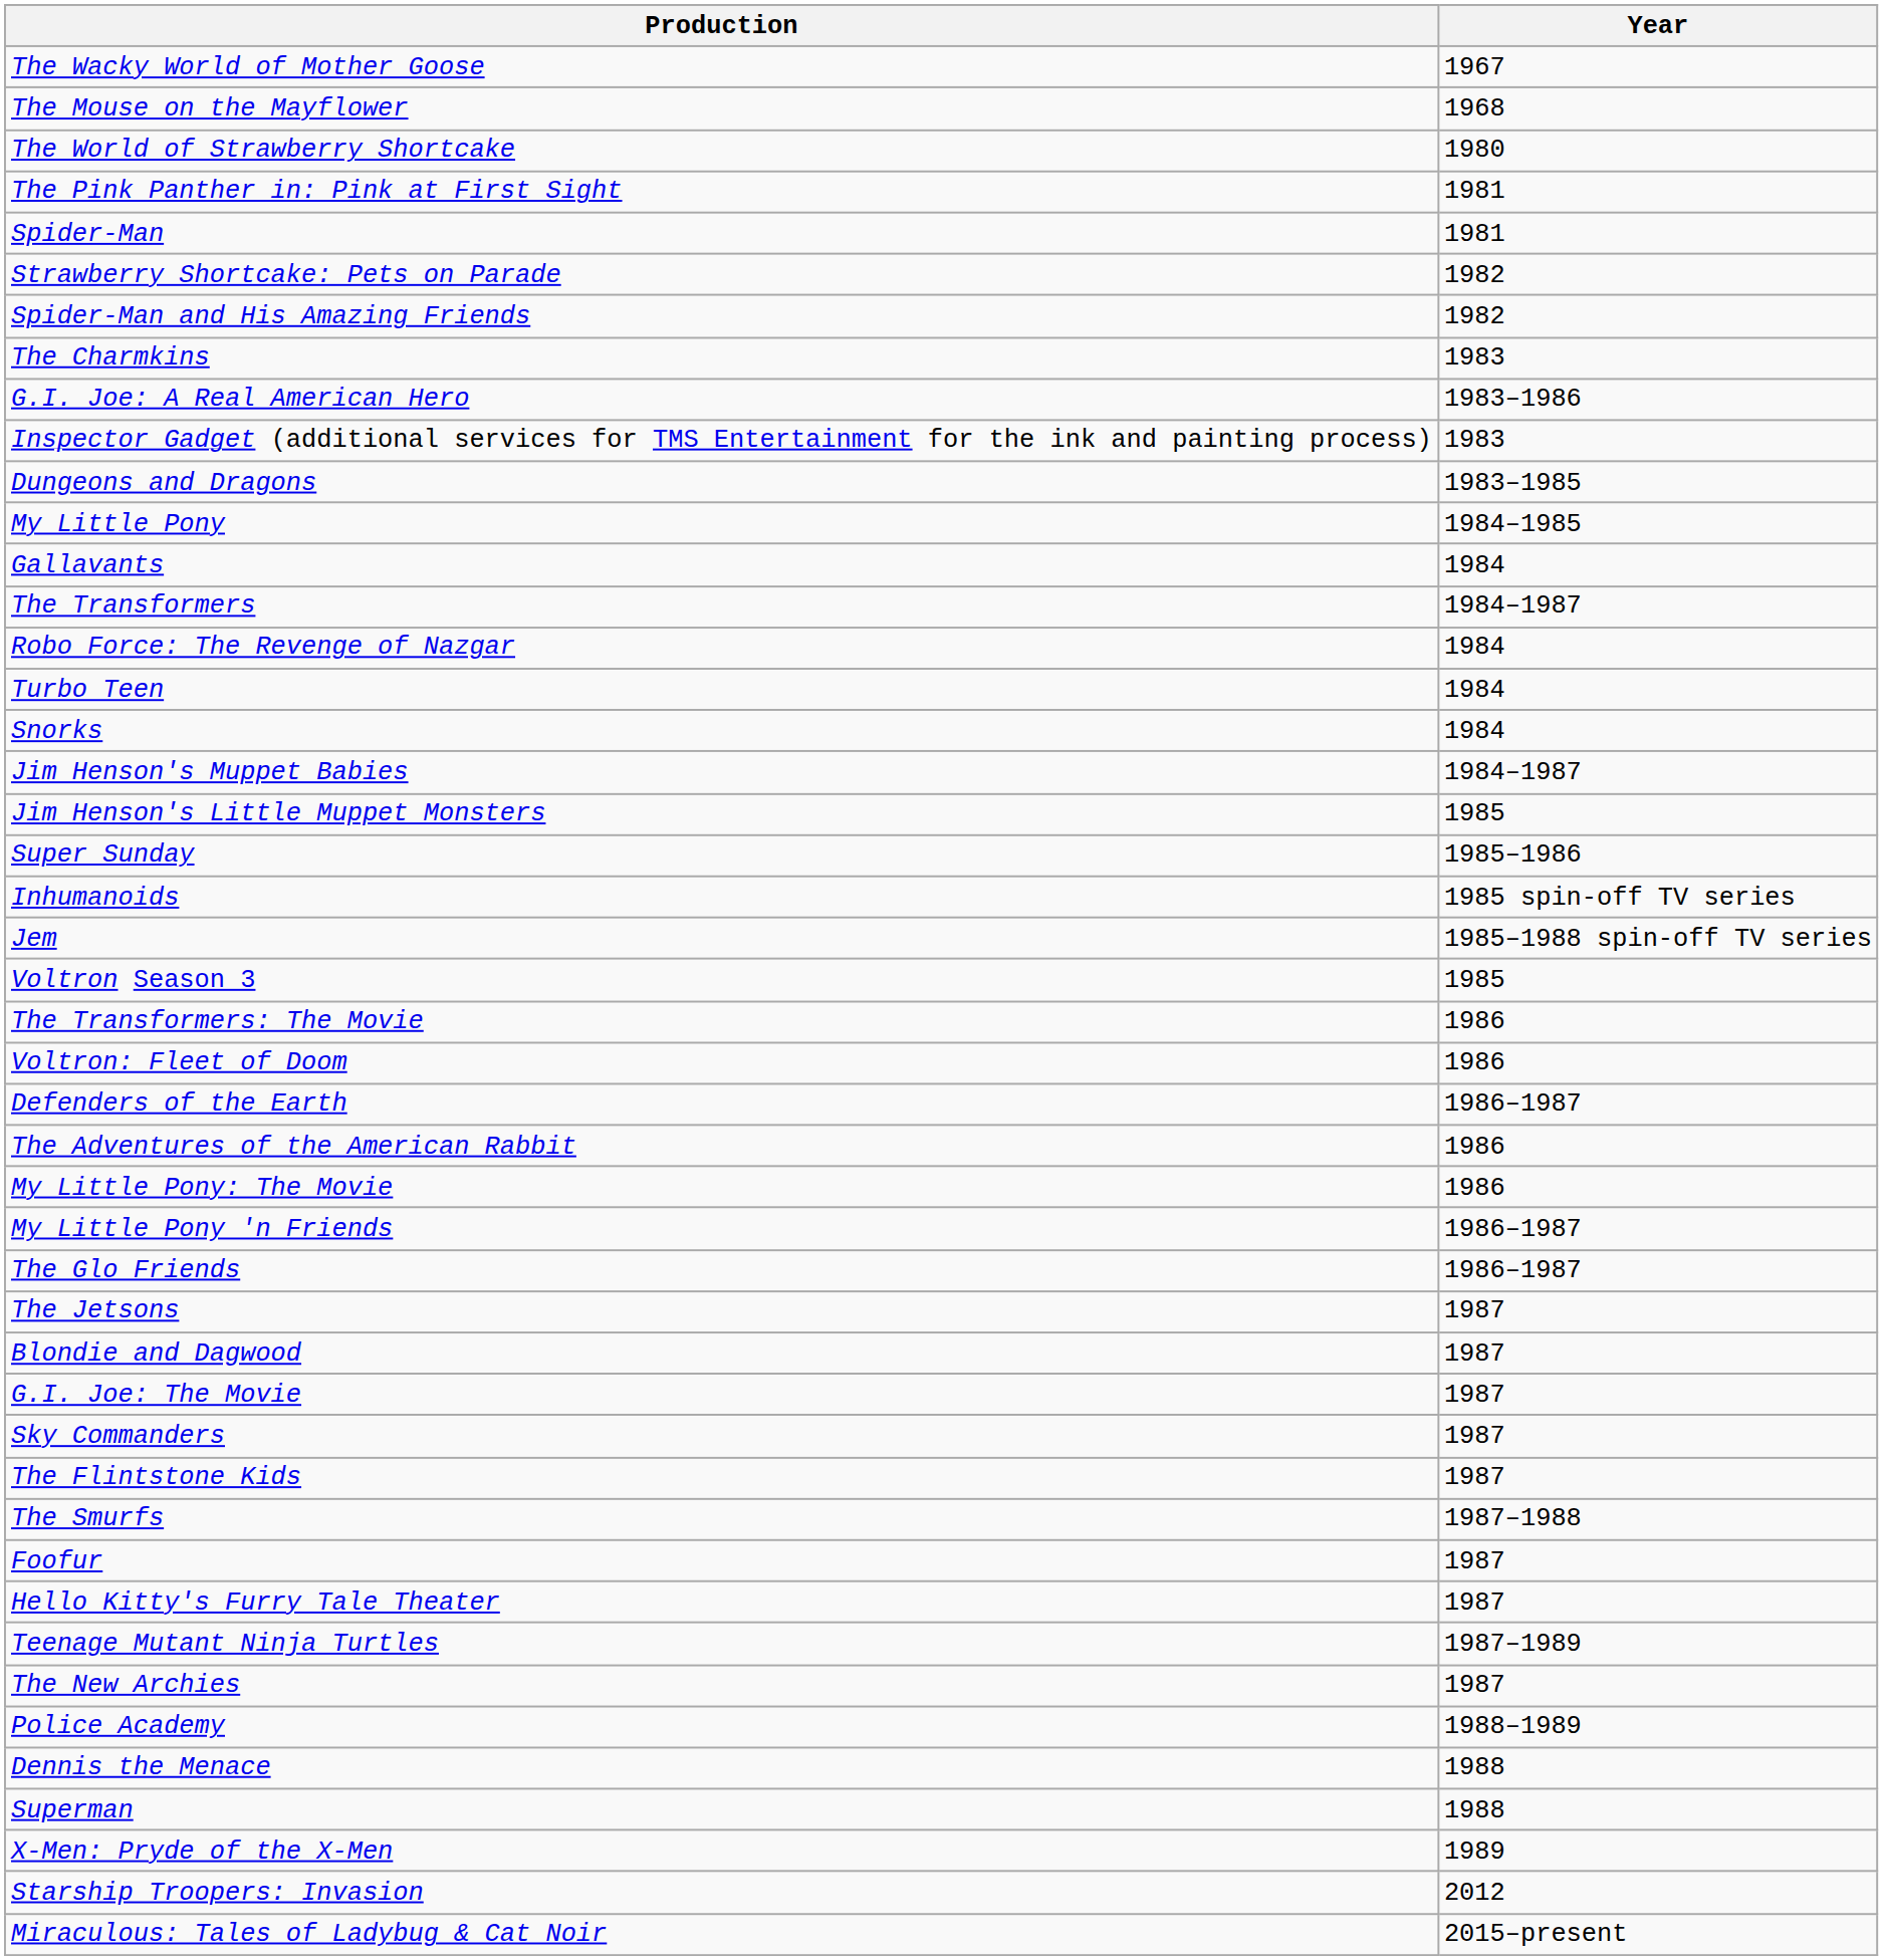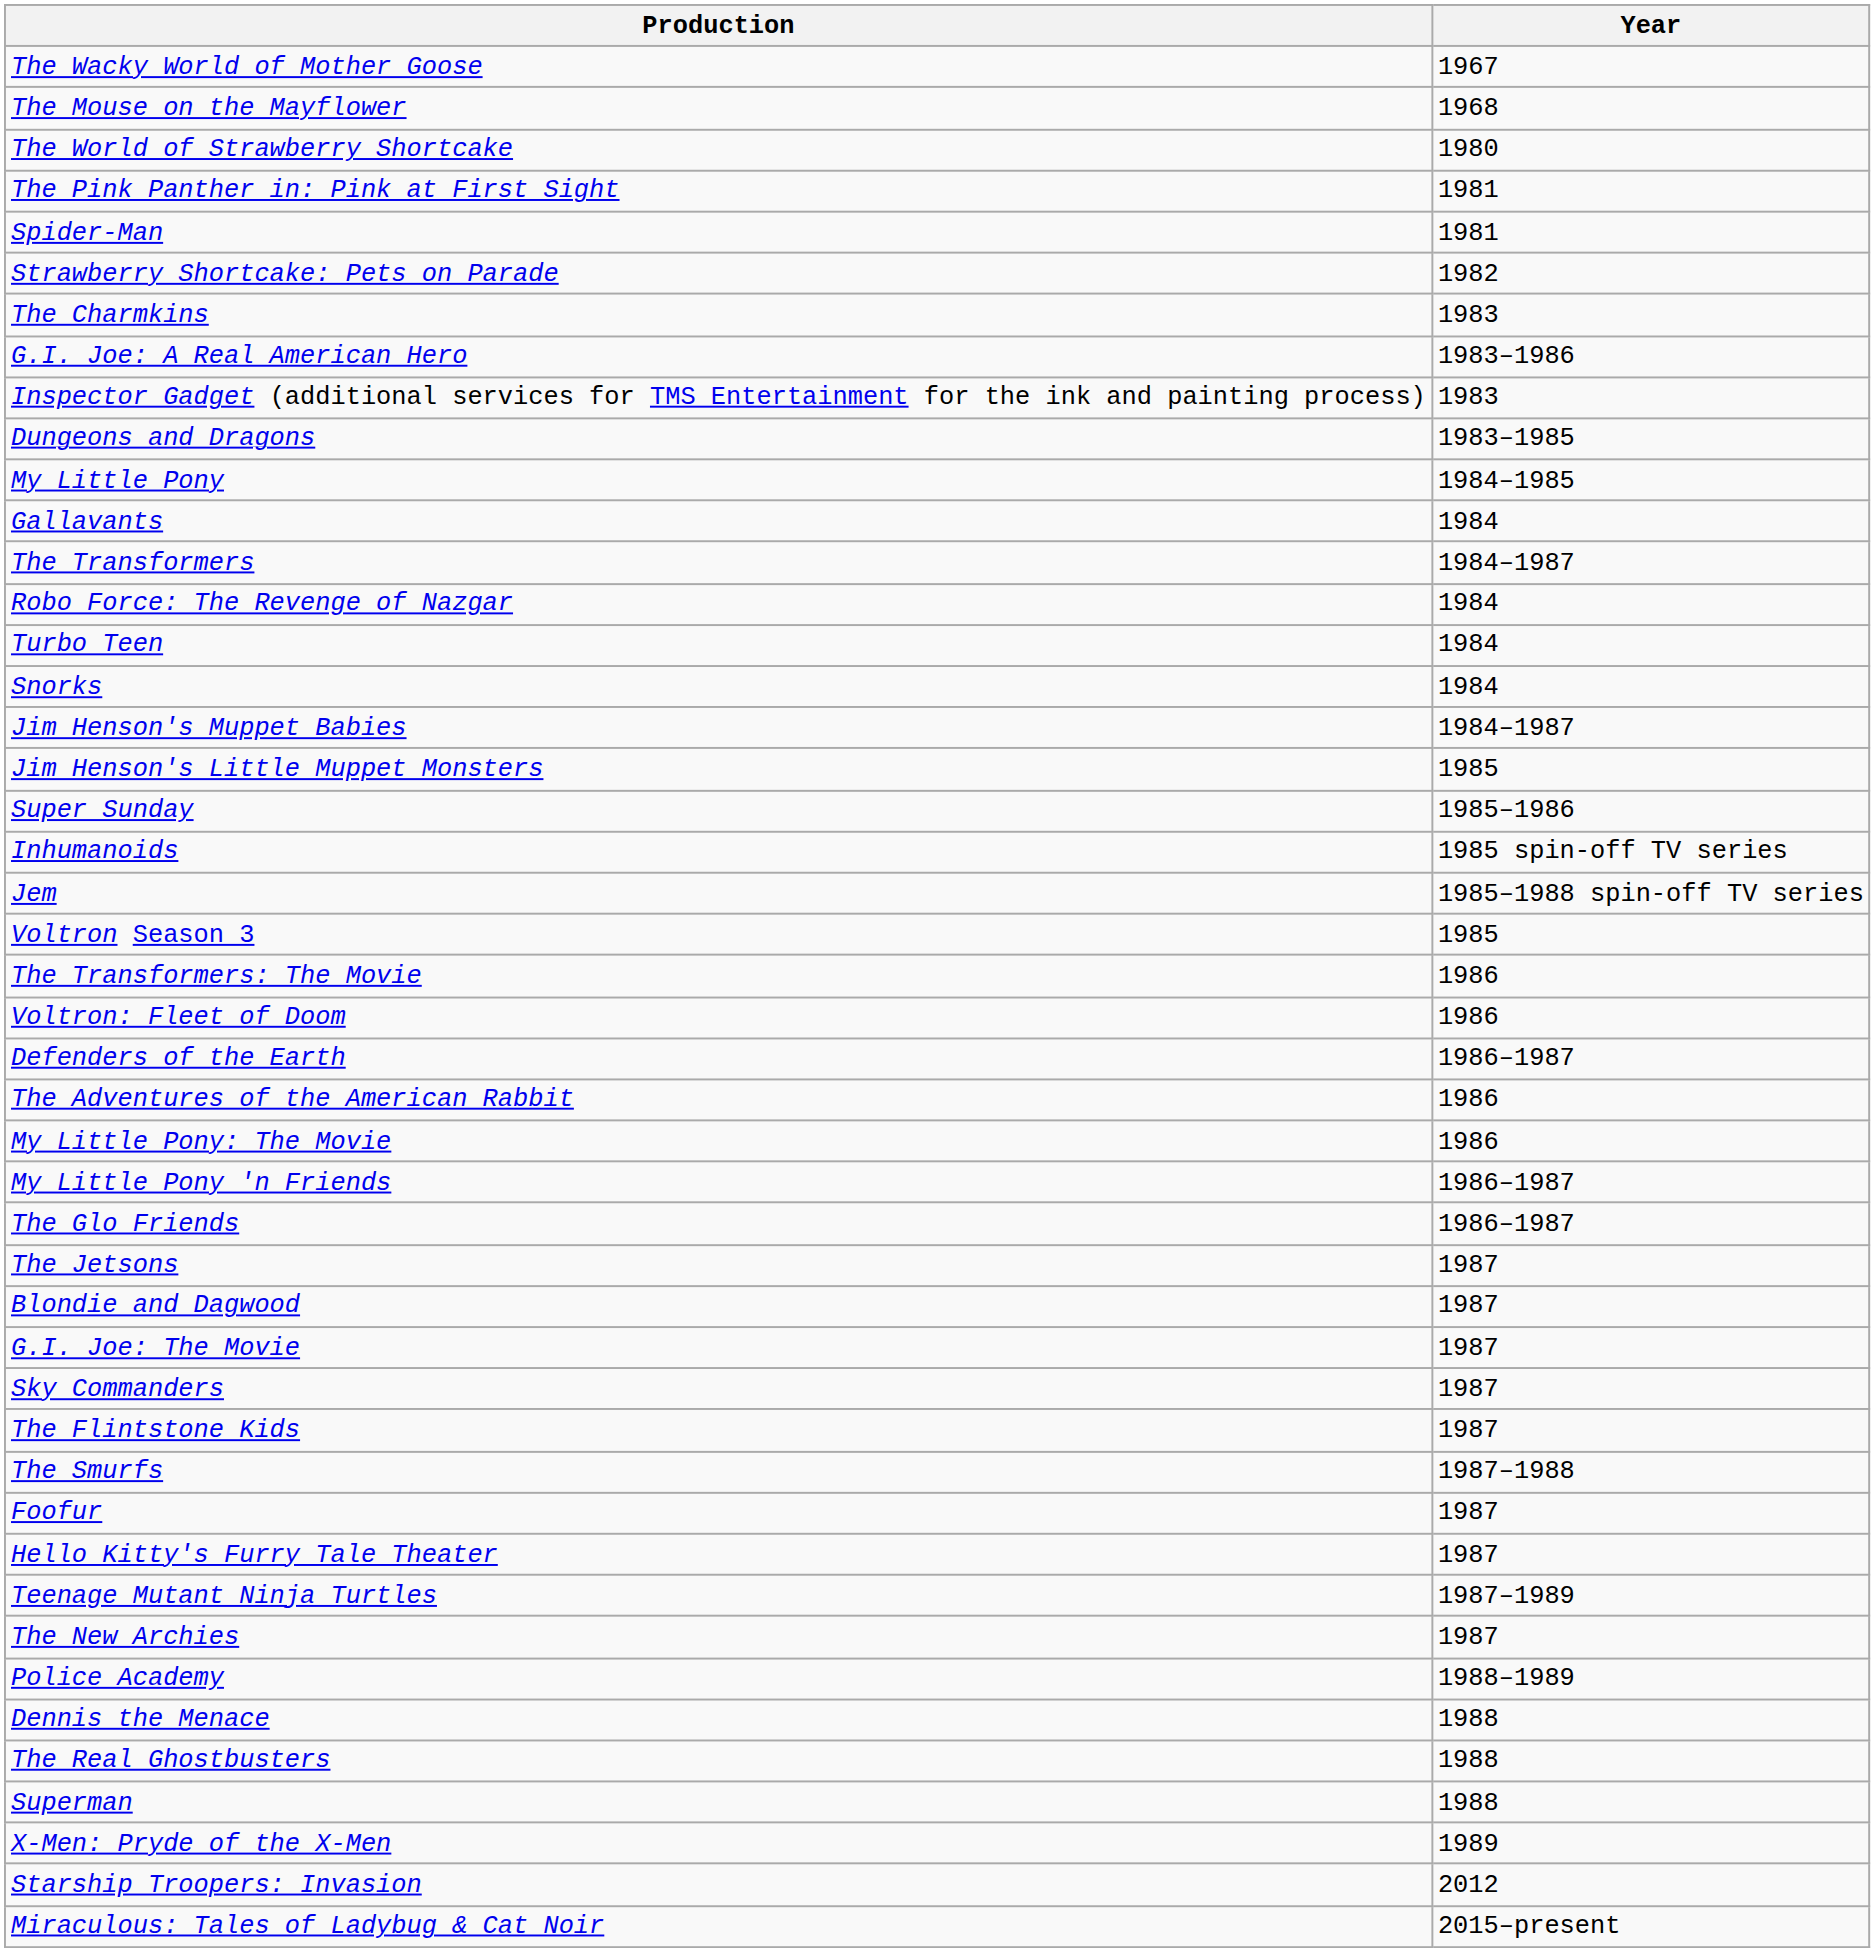- row: Spider-Man and His Amazing Friends | 1982
+ row: The Real Ghostbusters | 1988
